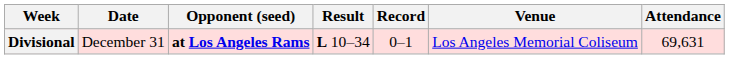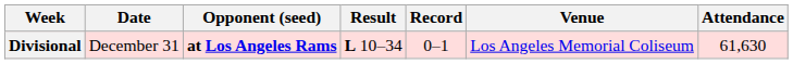Divisional | Attendance: 69,631 -> 61,630
